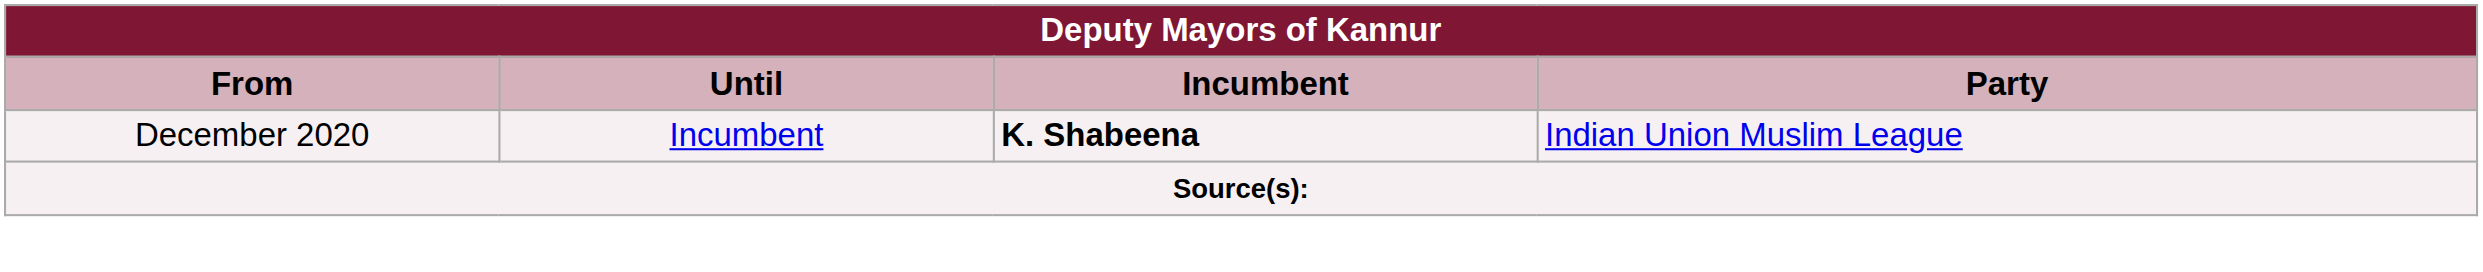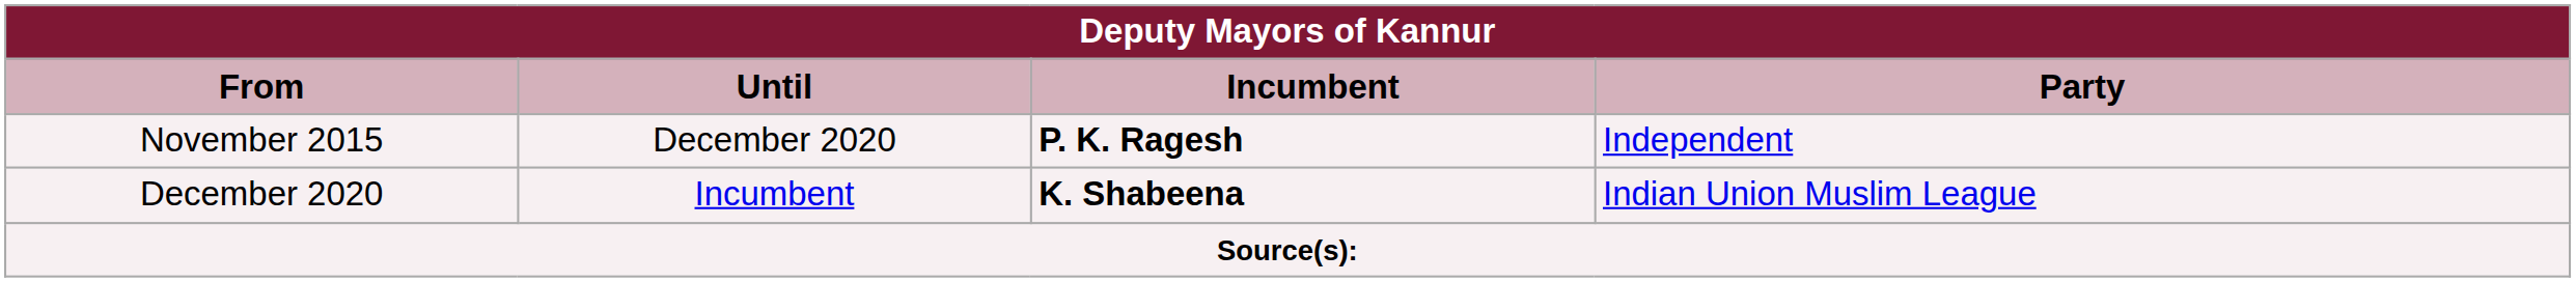+ row: November 2015 | December 2020 | P. K. Ragesh | Independent
